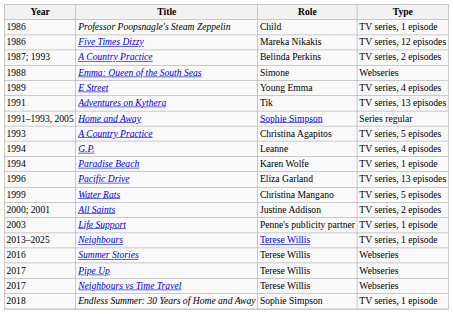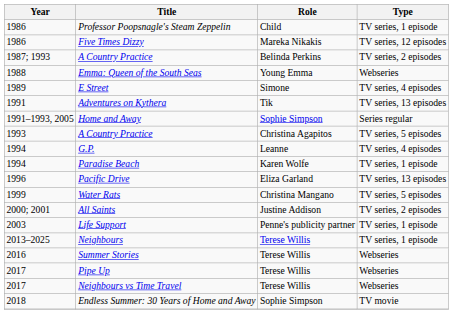Emma: Queen of the South Seas | Role: Simone -> Young Emma
E Street | Role: Young Emma -> Simone
Endless Summer: 30 Years of Home and Away | Type: TV series, 1 episode -> TV movie
